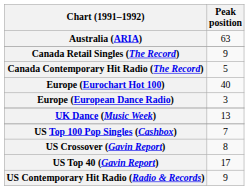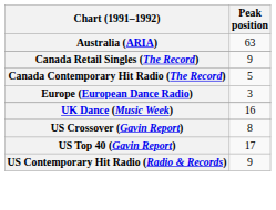- row: Europe (Eurochart Hot 100) | 40
UK Dance (Music Week) | Peak position: 13 -> 16
- row: US Top 100 Pop Singles (Cashbox) | 7
